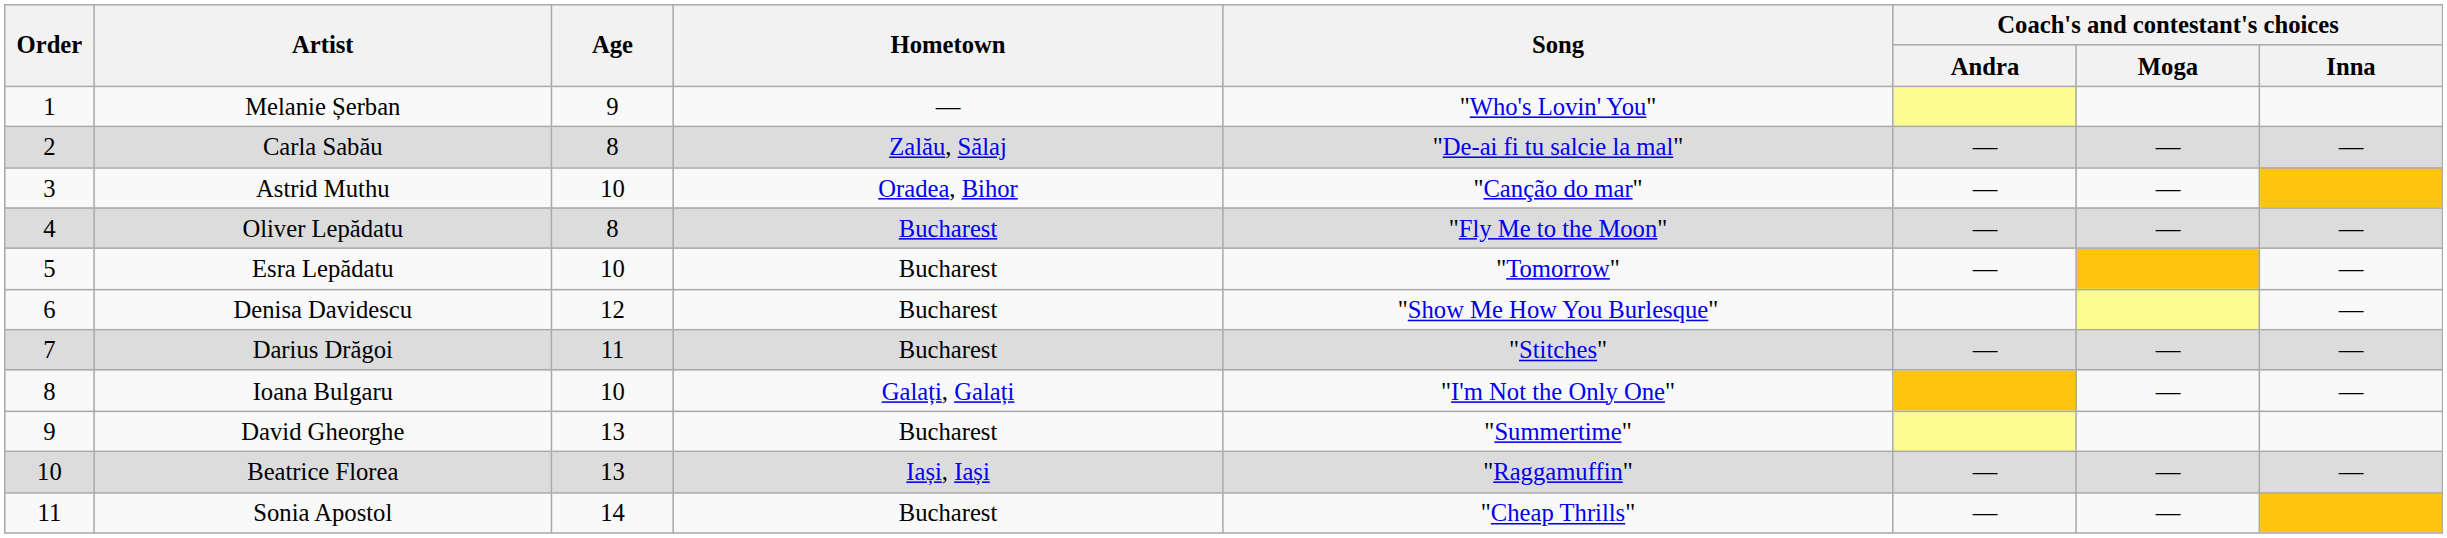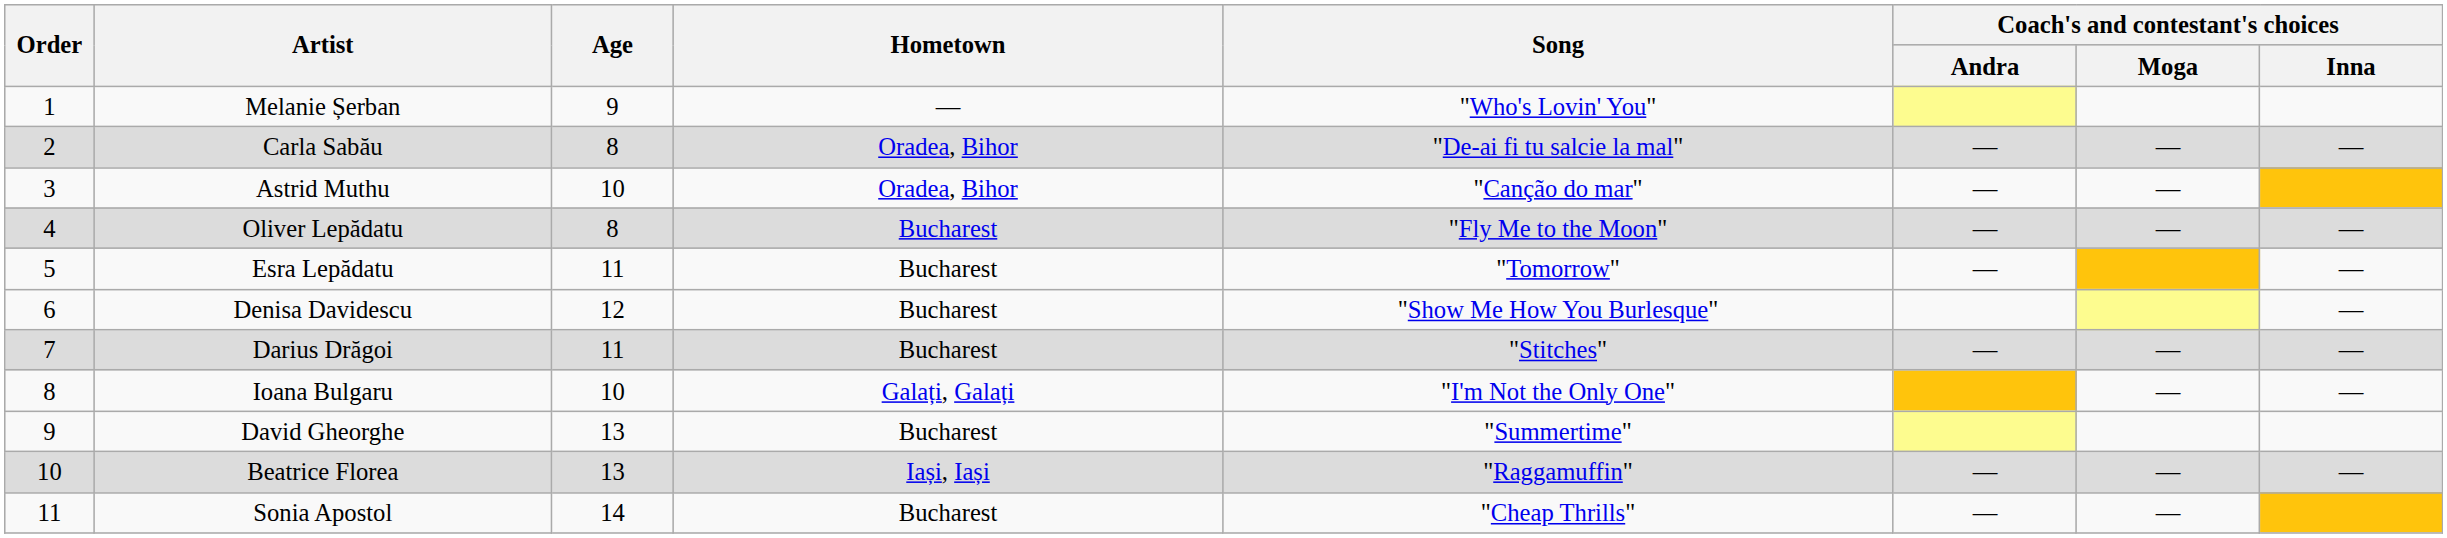Carla Sabău | Hometown: Zalău, Sălaj -> Oradea, Bihor
Esra Lepădatu | Age: 10 -> 11
